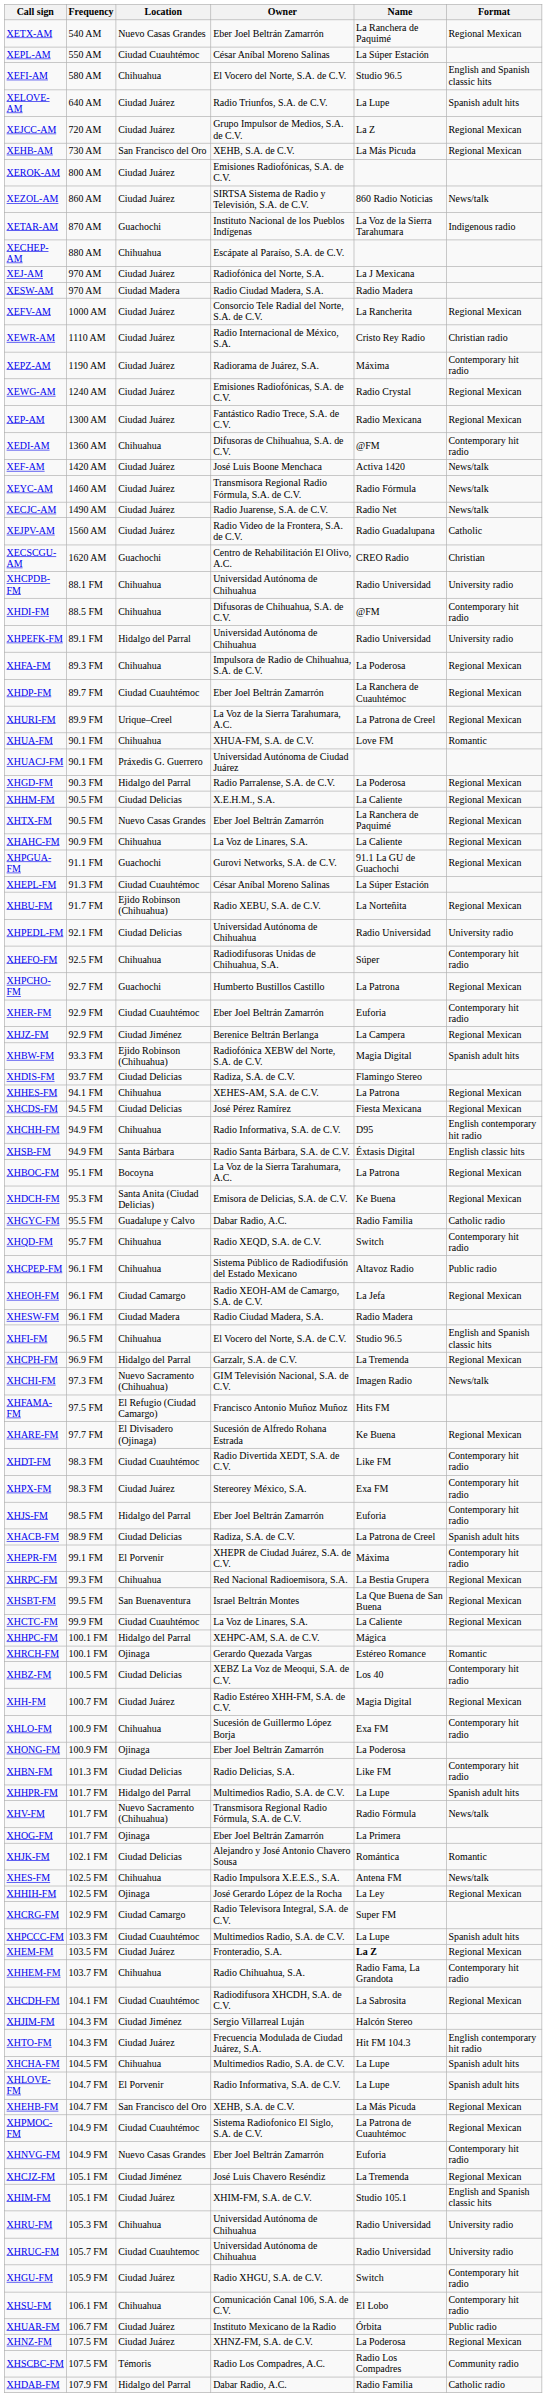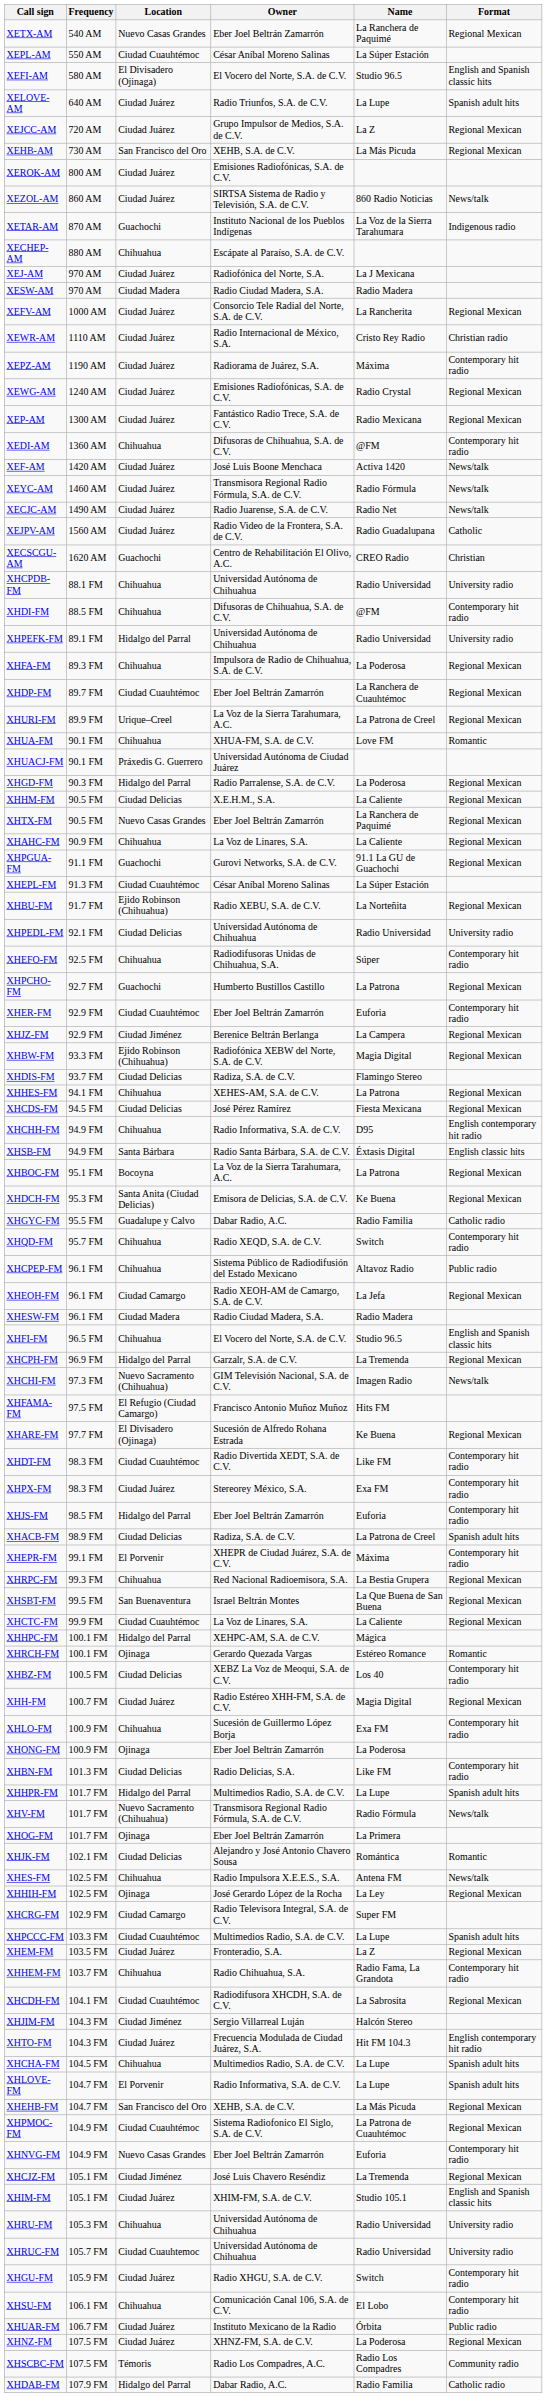XEFI-AM | Location: Chihuahua -> El Divisadero (Ojinaga)
XHBW-FM | Format: Spanish adult hits -> Regional Mexican
XHEM-FM | Name: bold -> normal
